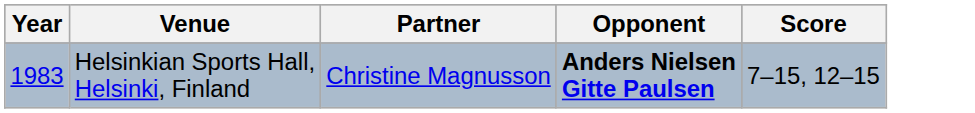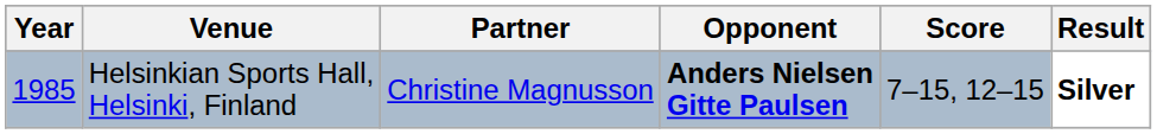+ column: Result | Silver
Helsinkian Sports Hall, Helsinki, Finland | Year: 1983 -> 1985
